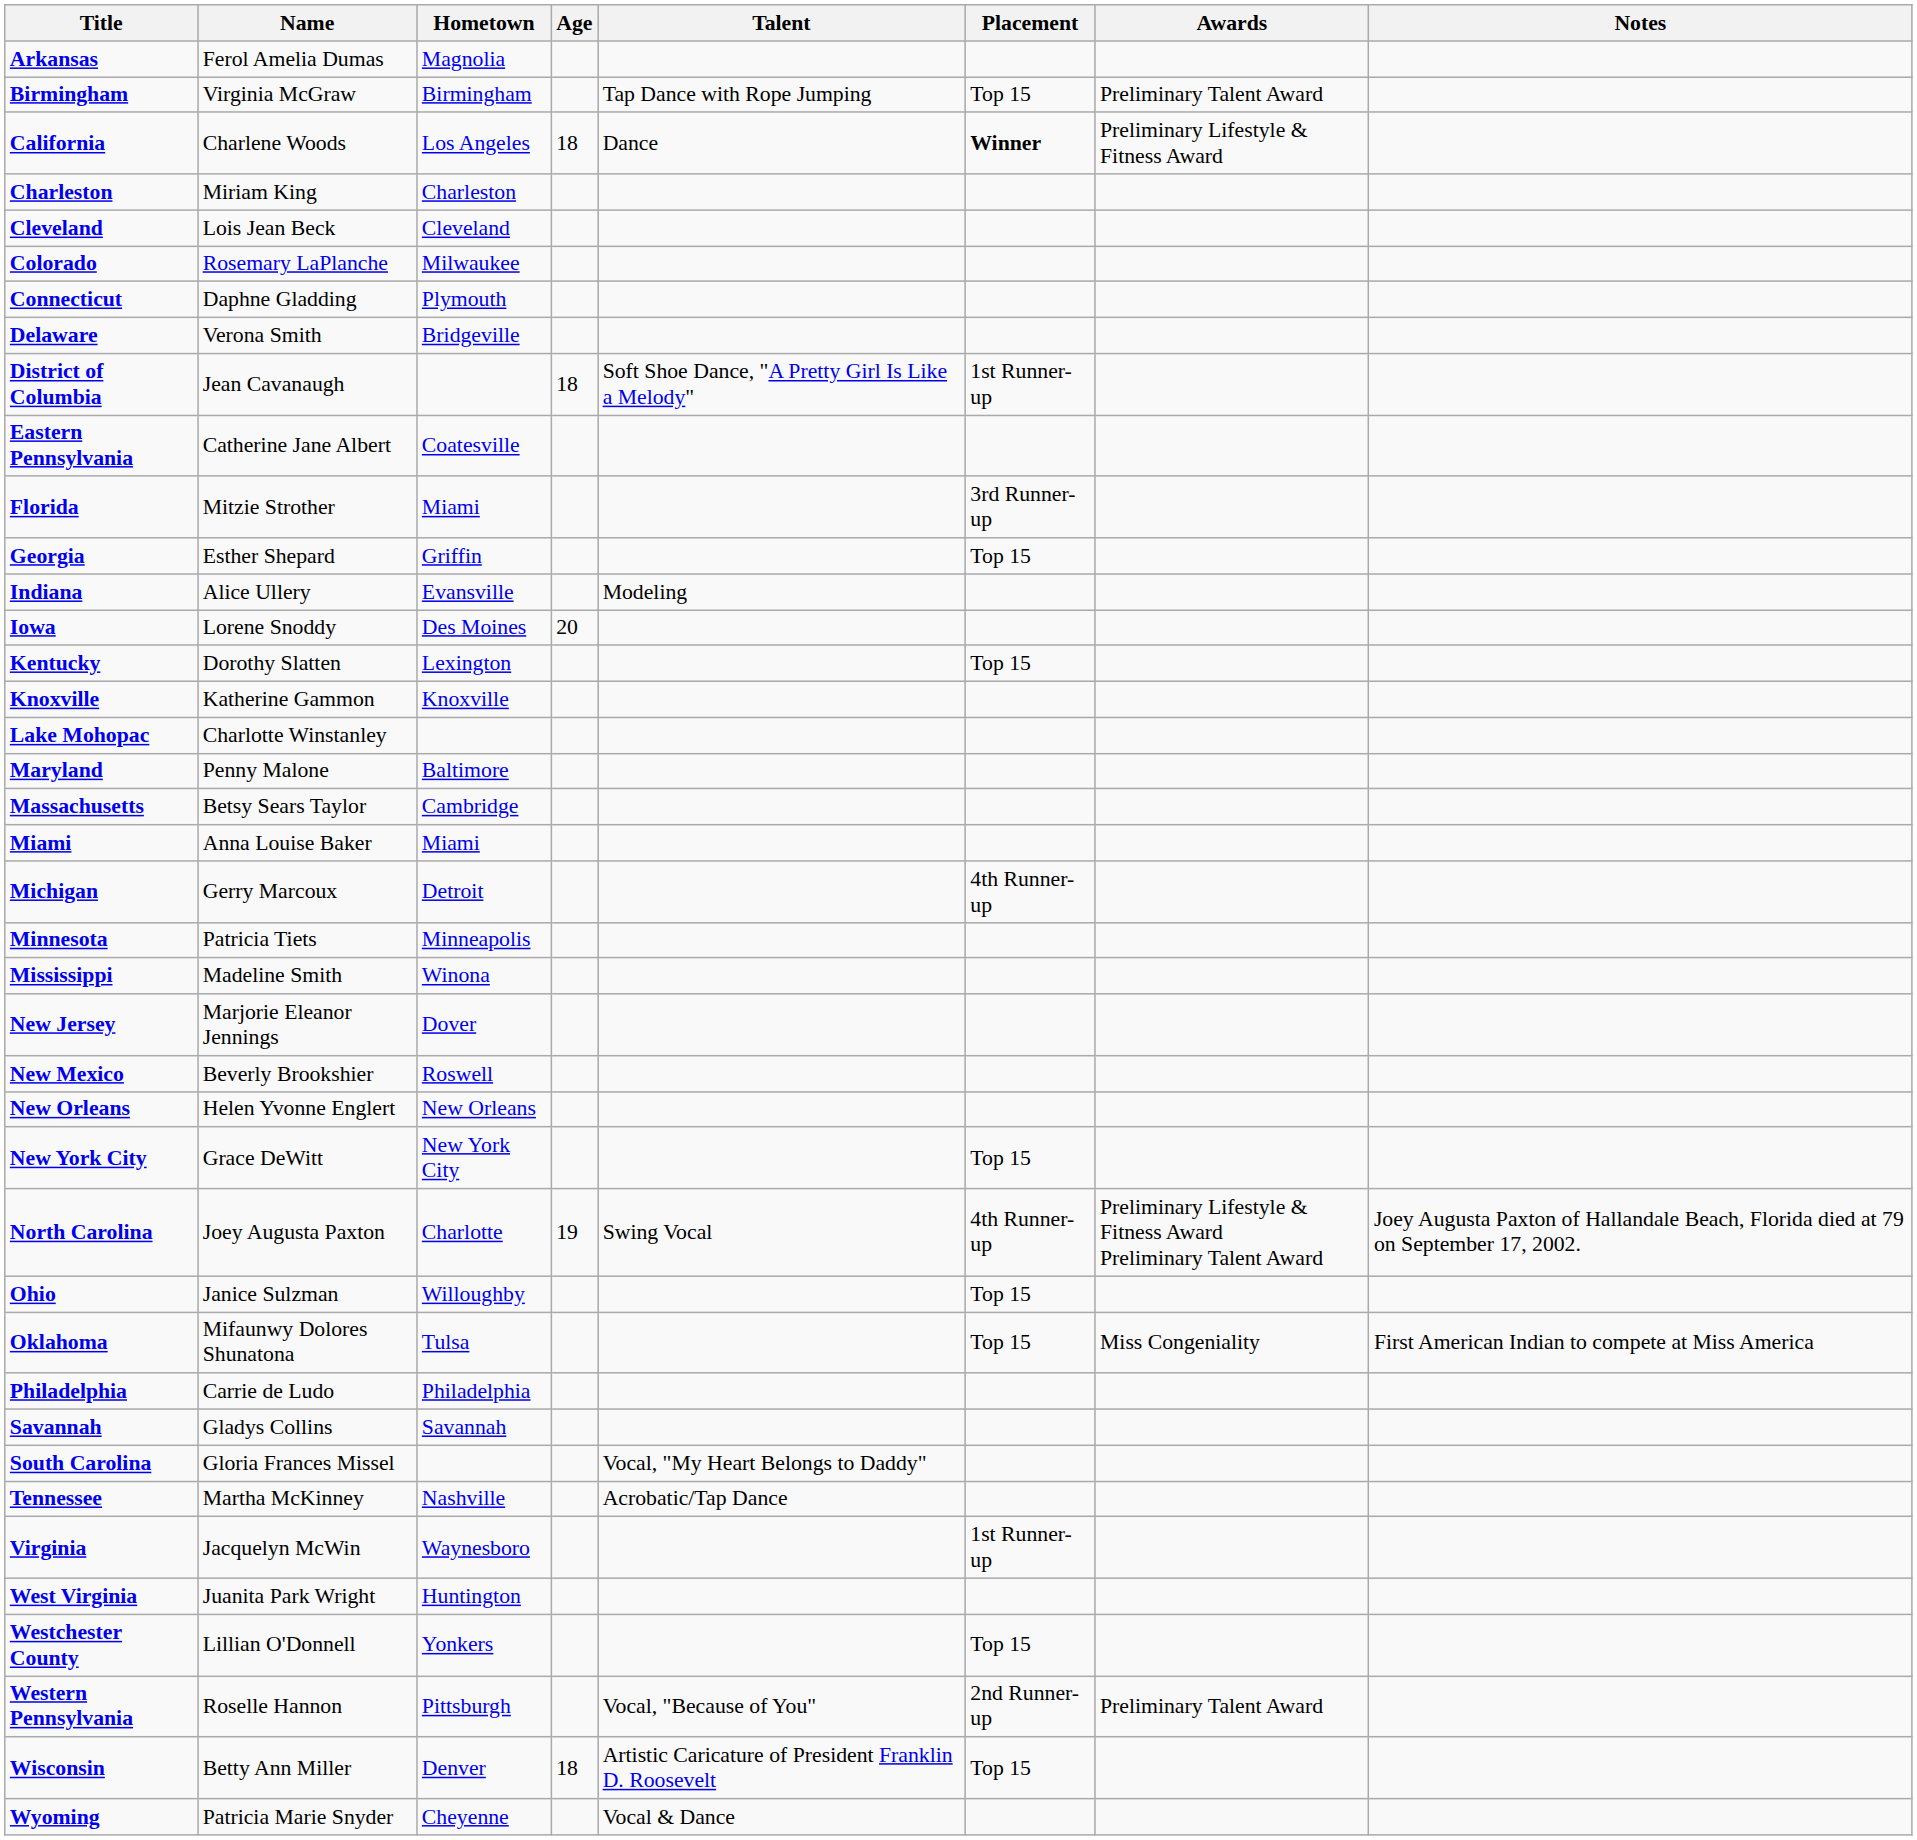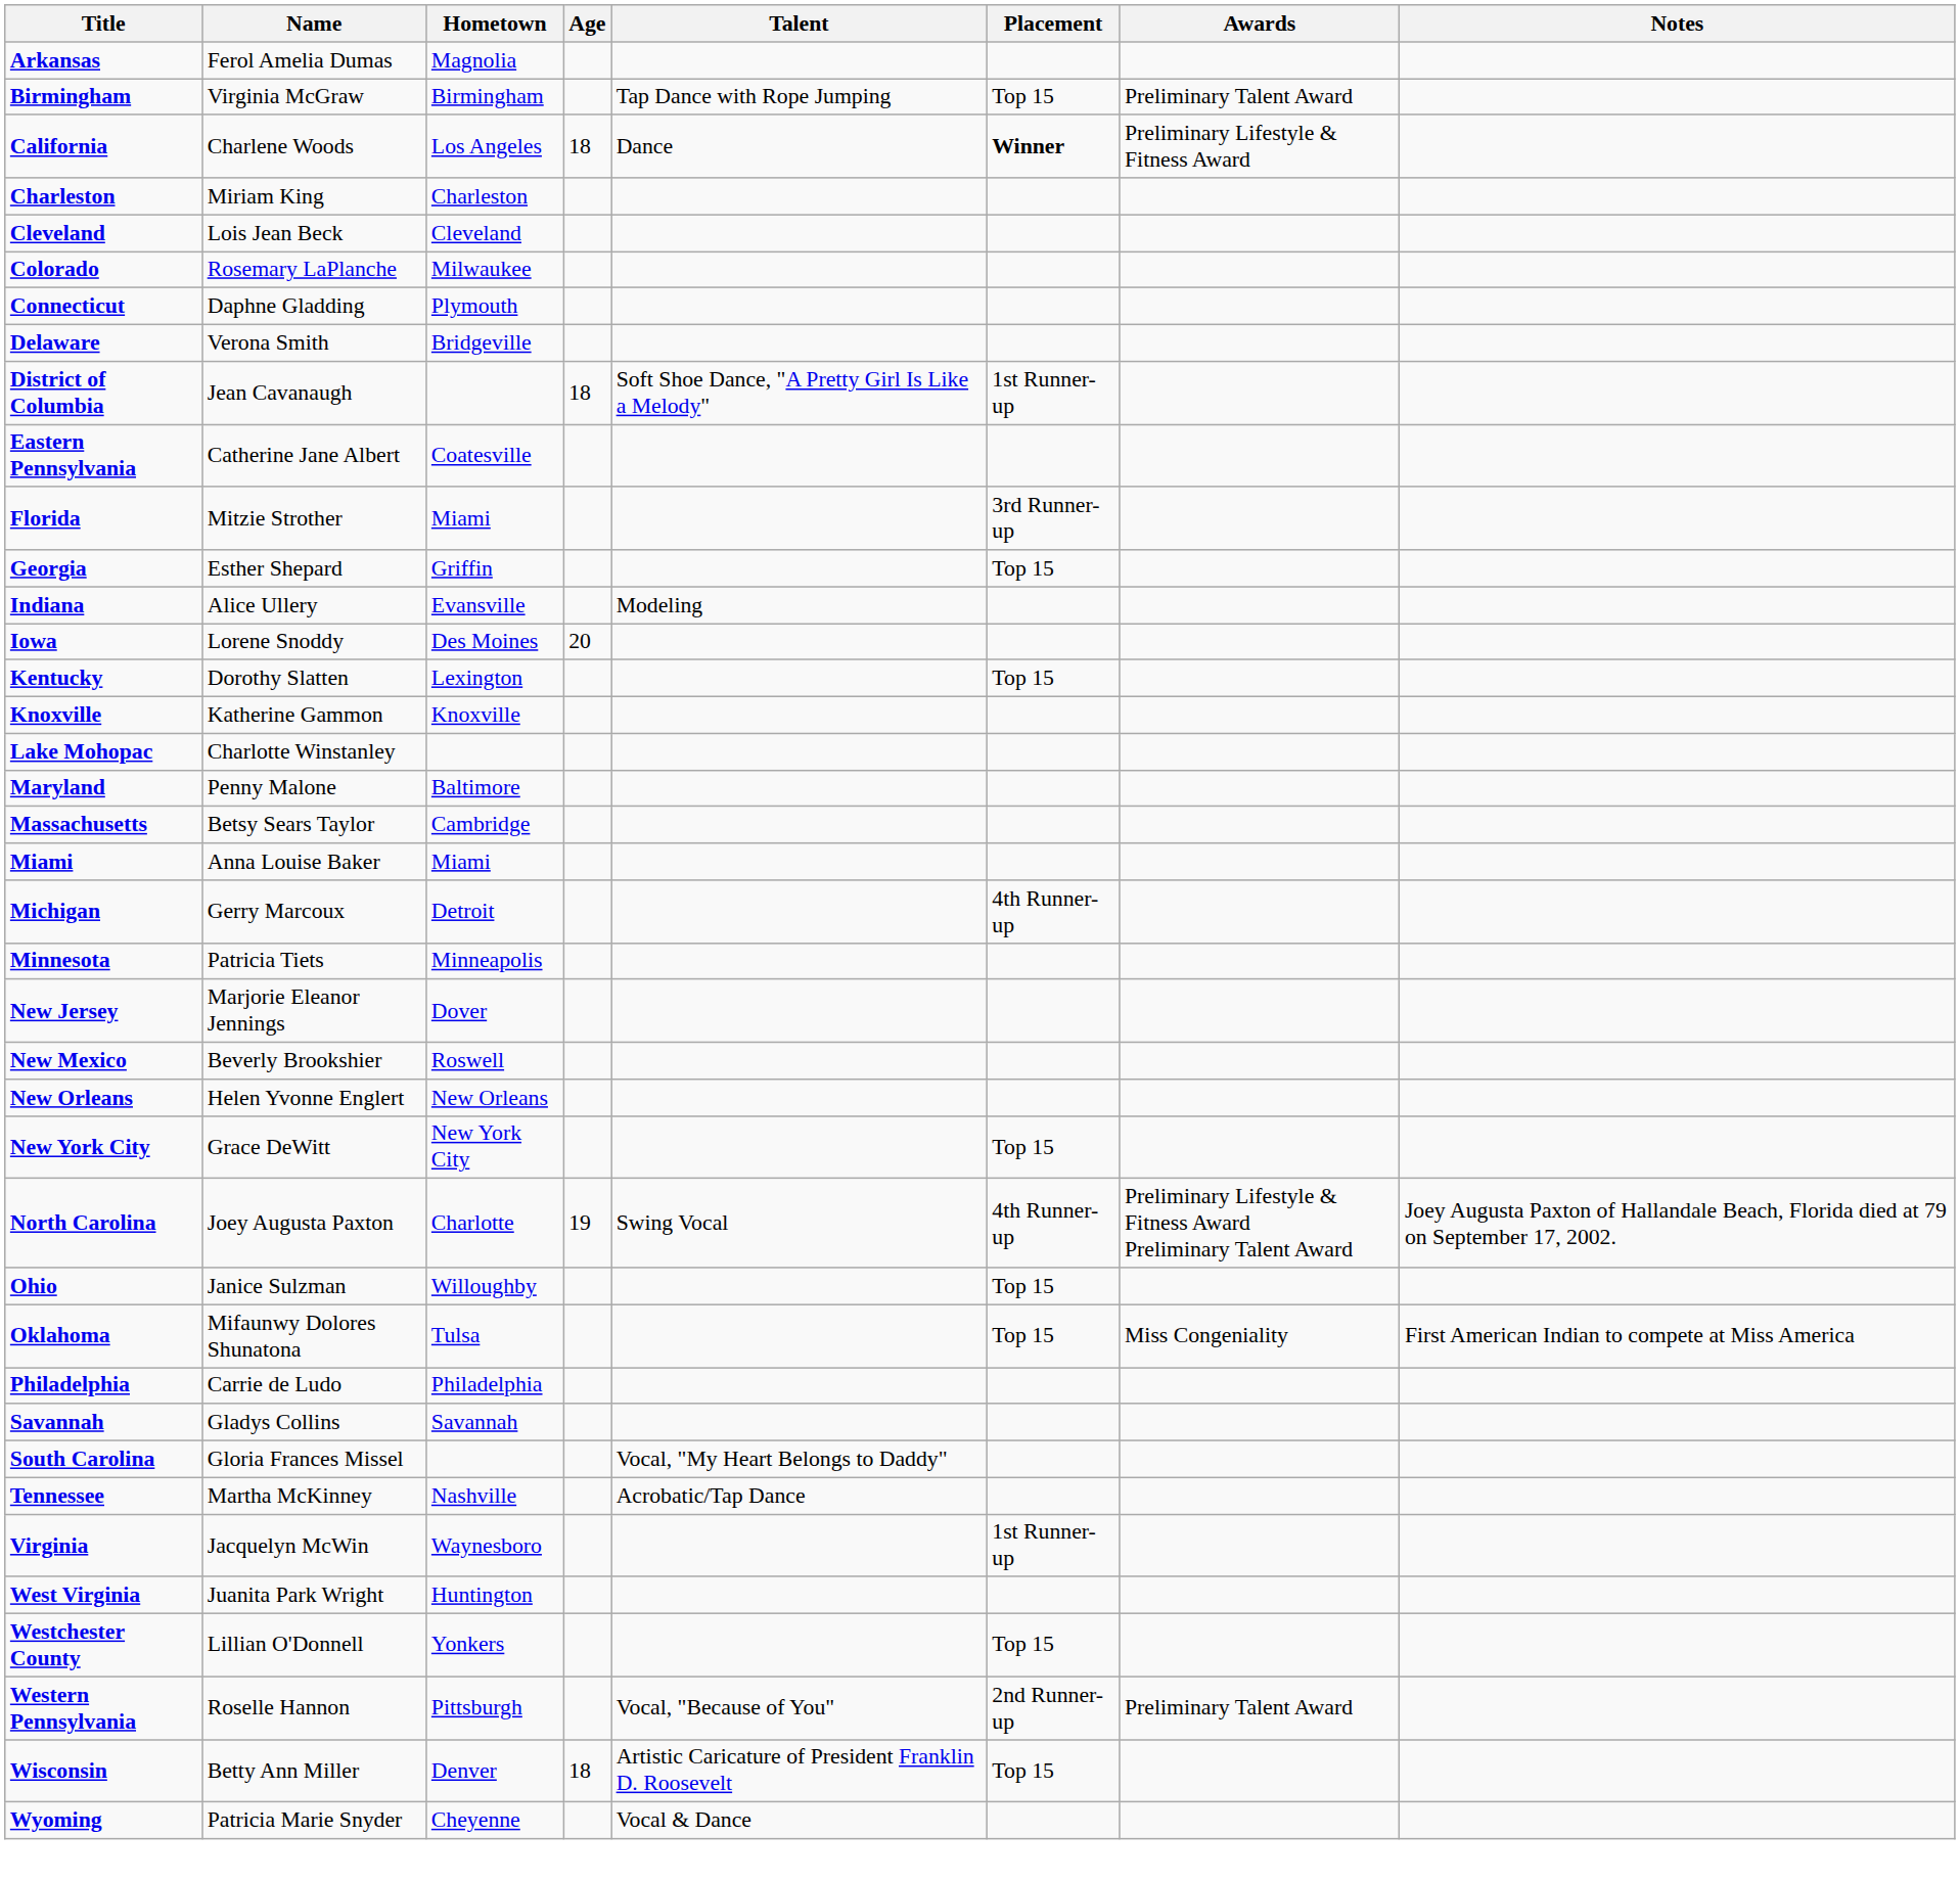- row: Mississippi | Madeline Smith | Winona
